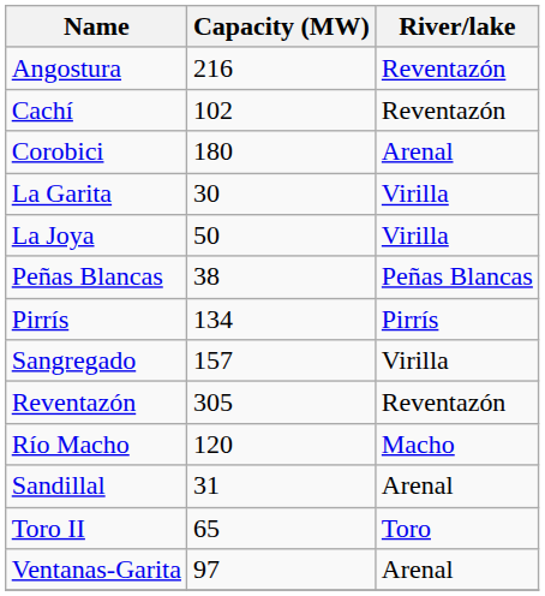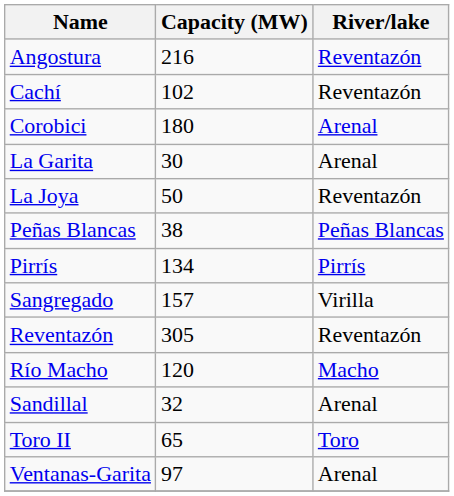La Garita | River/lake: Virilla -> Arenal
La Joya | River/lake: Virilla -> Reventazón
Sandillal | Capacity (MW): 31 -> 32
